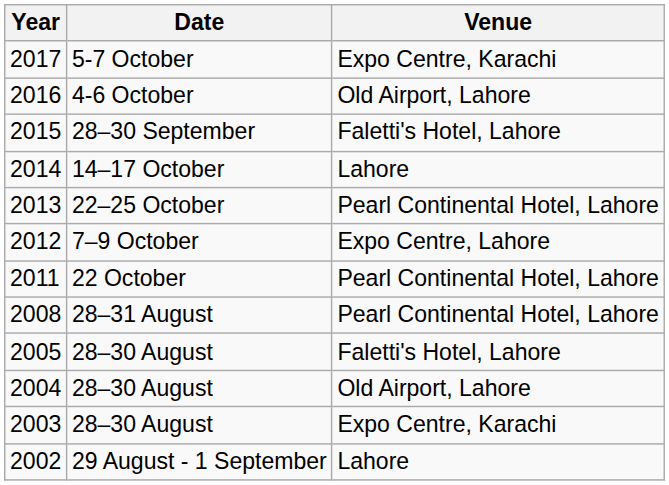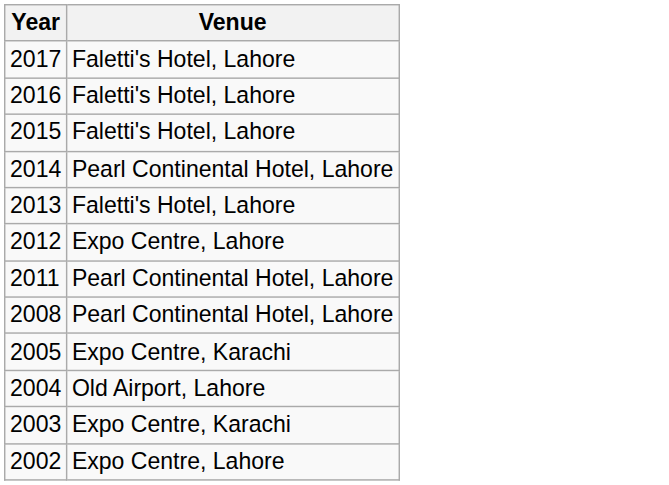- column: Date | 5-7 October | 4-6 October | 28–30 September | 14–17 October | 22–25 October | 7–9 October | 22 October | 28–31 August | 28–30 August | 28–30 August | 28–30 August | 29 August - 1 September
2017 | Venue: Expo Centre, Karachi -> Faletti's Hotel, Lahore
2016 | Venue: Old Airport, Lahore -> Faletti's Hotel, Lahore
2014 | Venue: Lahore -> Pearl Continental Hotel, Lahore
2013 | Venue: Pearl Continental Hotel, Lahore -> Faletti's Hotel, Lahore
2005 | Venue: Faletti's Hotel, Lahore -> Expo Centre, Karachi
2002 | Venue: Lahore -> Expo Centre, Lahore
